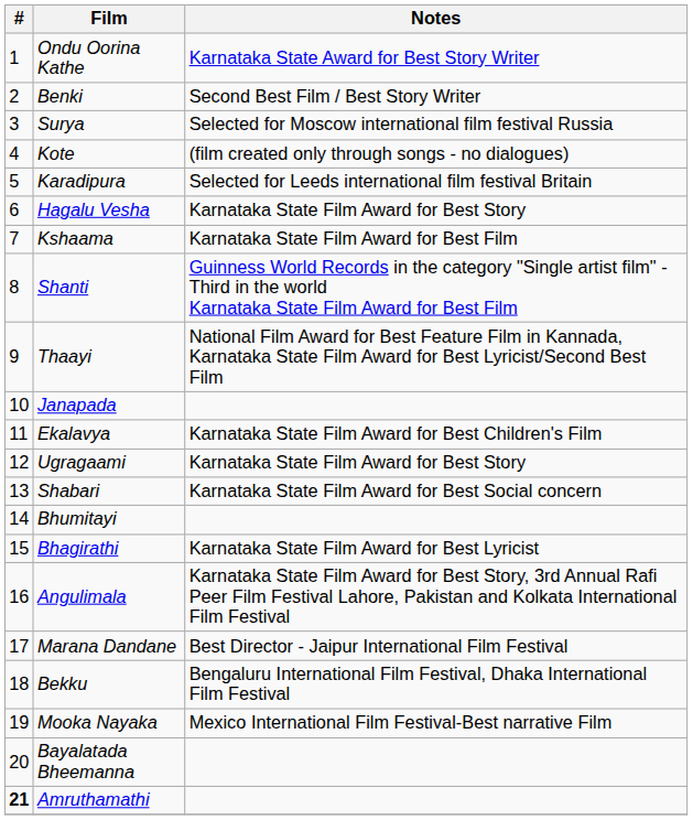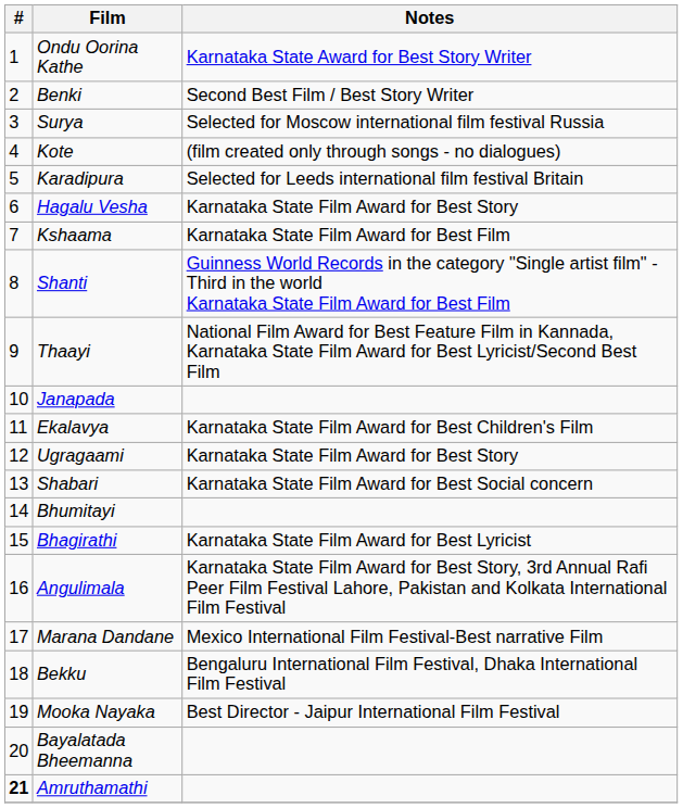Marana Dandane | Notes: Best Director - Jaipur International Film Festival -> Mexico International Film Festival-Best narrative Film
Mooka Nayaka | Notes: Mexico International Film Festival-Best narrative Film -> Best Director - Jaipur International Film Festival
